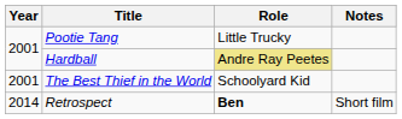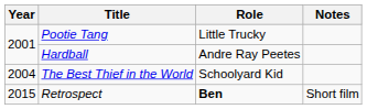Hardball | Role: khaki background -> no background
The Best Thief in the World | Year: 2001 -> 2004
Retrospect | Year: 2014 -> 2015
